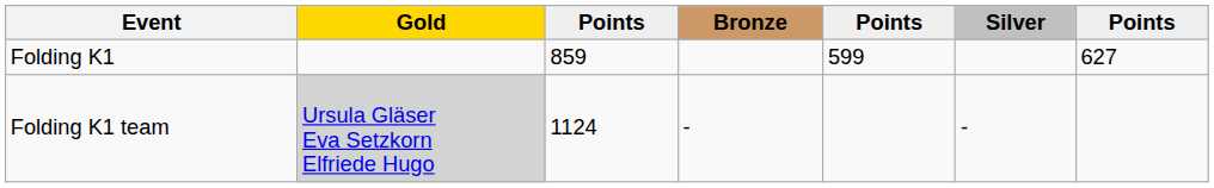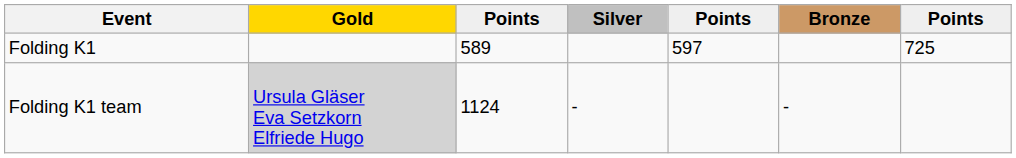columns swapped: Silver <-> Bronze
Folding K1 | column 3: 859 -> 589
Folding K1 | column 5: 599 -> 597
Folding K1 | column 7: 627 -> 725
